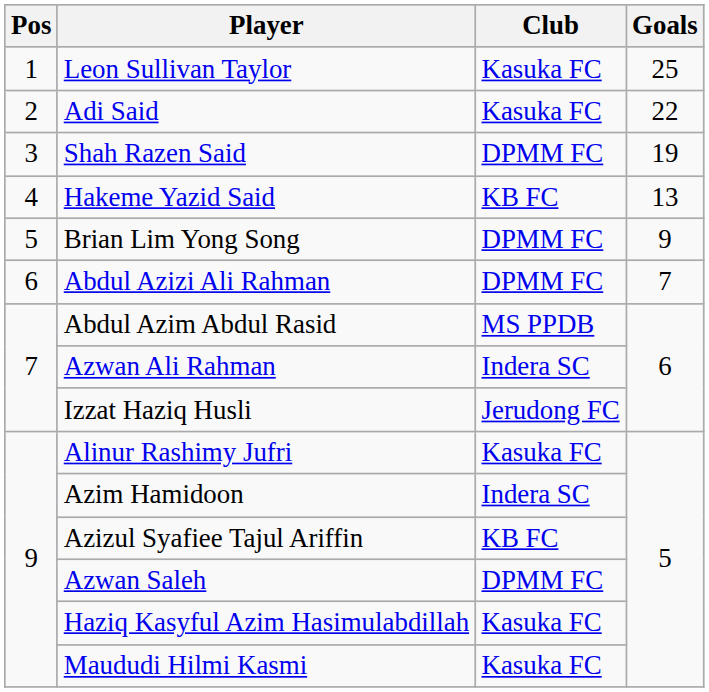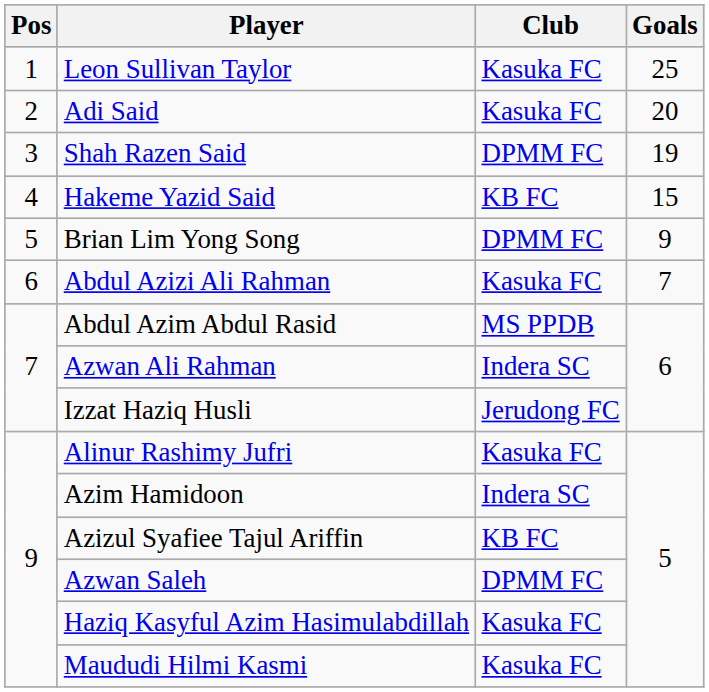Adi Said | Goals: 22 -> 20
Hakeme Yazid Said | Goals: 13 -> 15
Abdul Azizi Ali Rahman | Club: DPMM FC -> Kasuka FC
